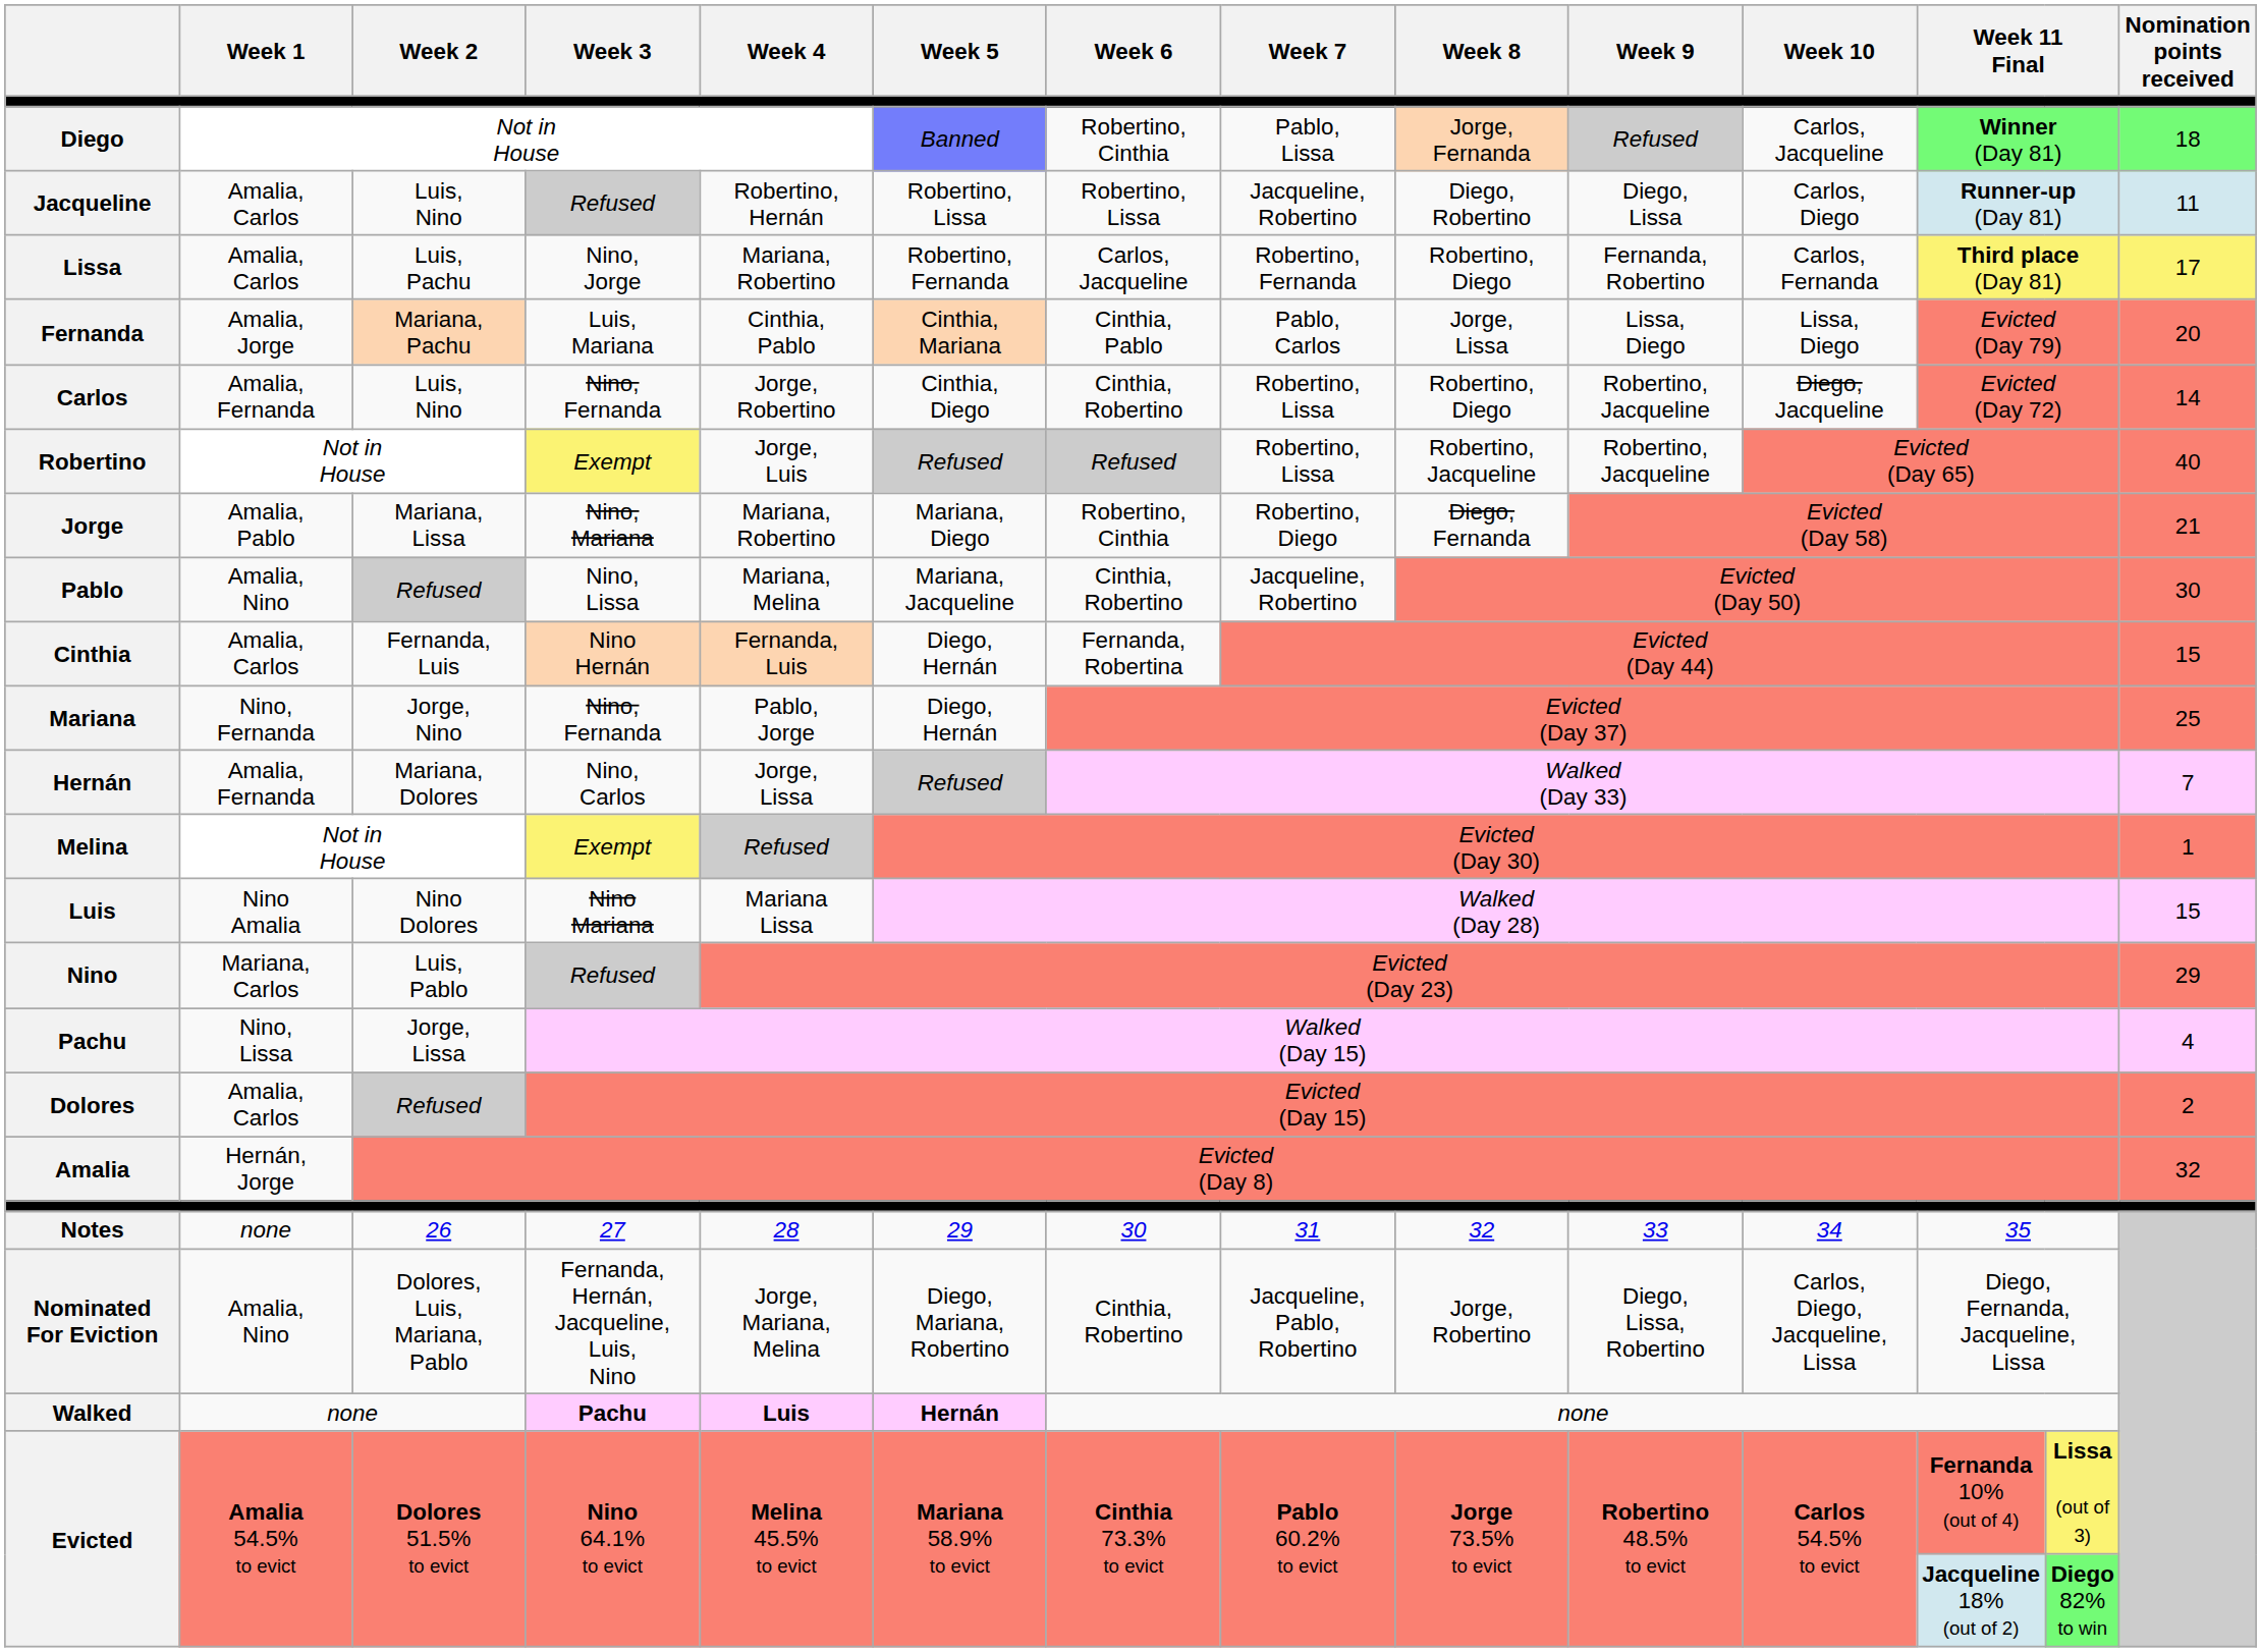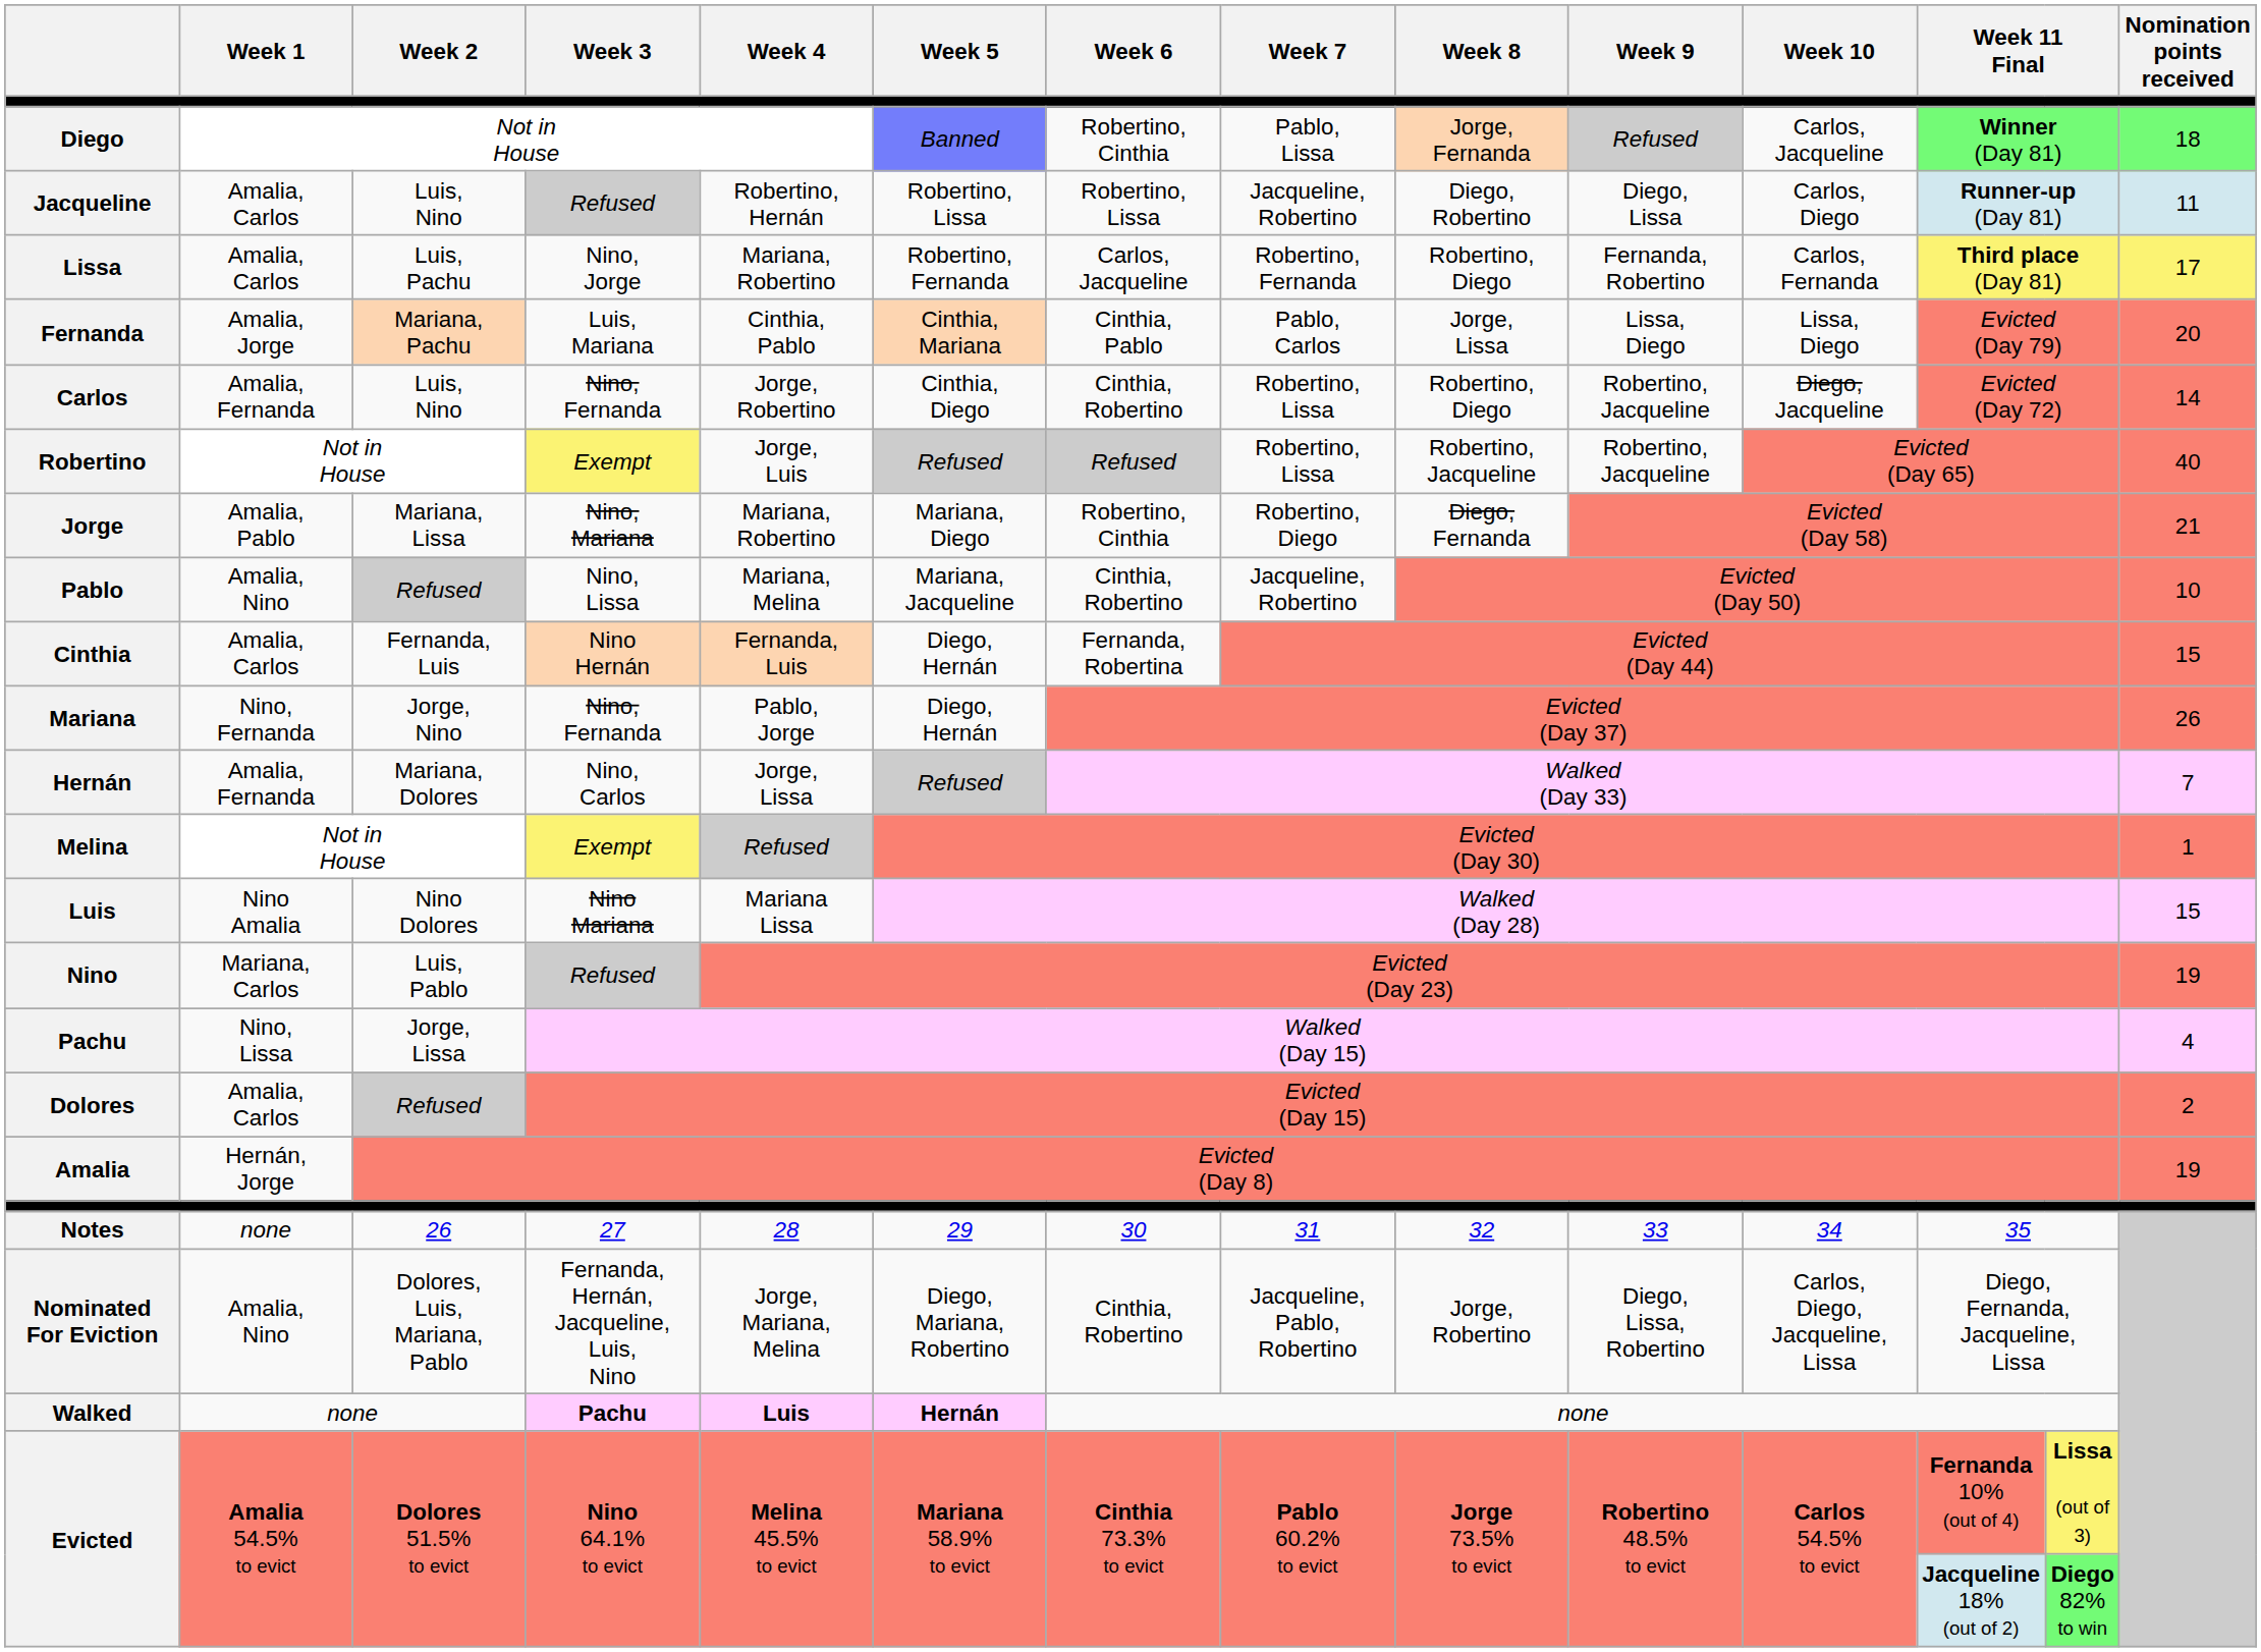Pablo | Nomination points received: 30 -> 10
Mariana | Nomination points received: 25 -> 26
Nino | Nomination points received: 29 -> 19
Amalia | Nomination points received: 32 -> 19
